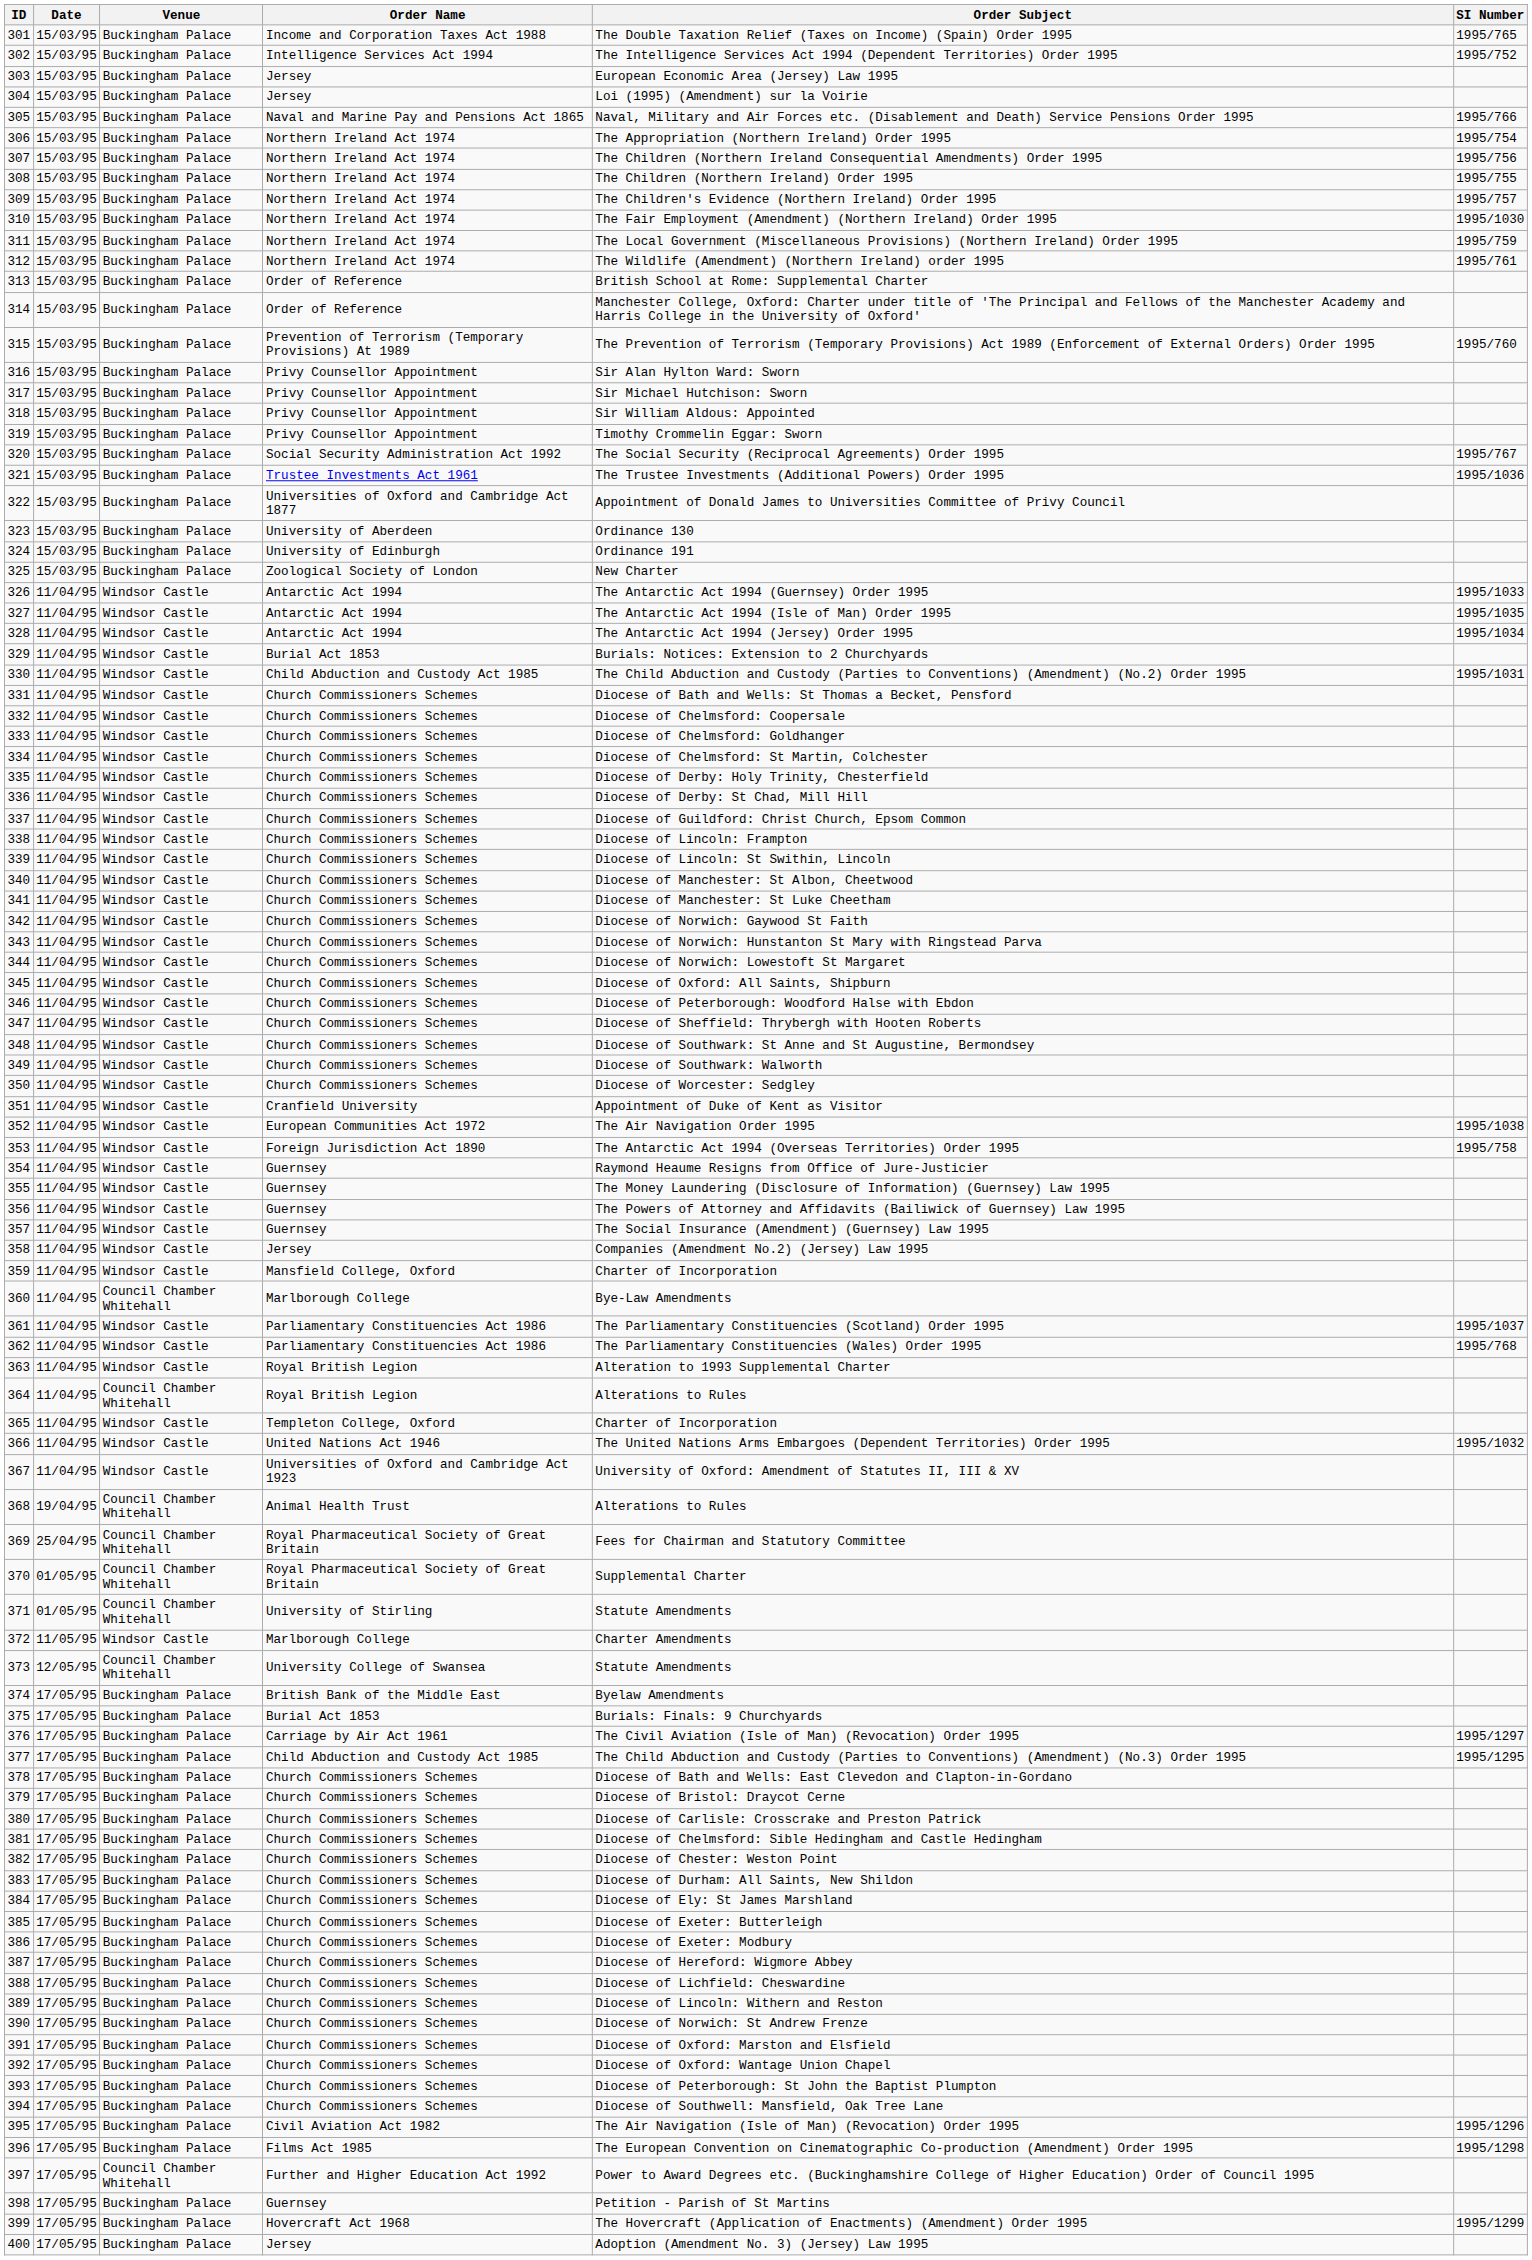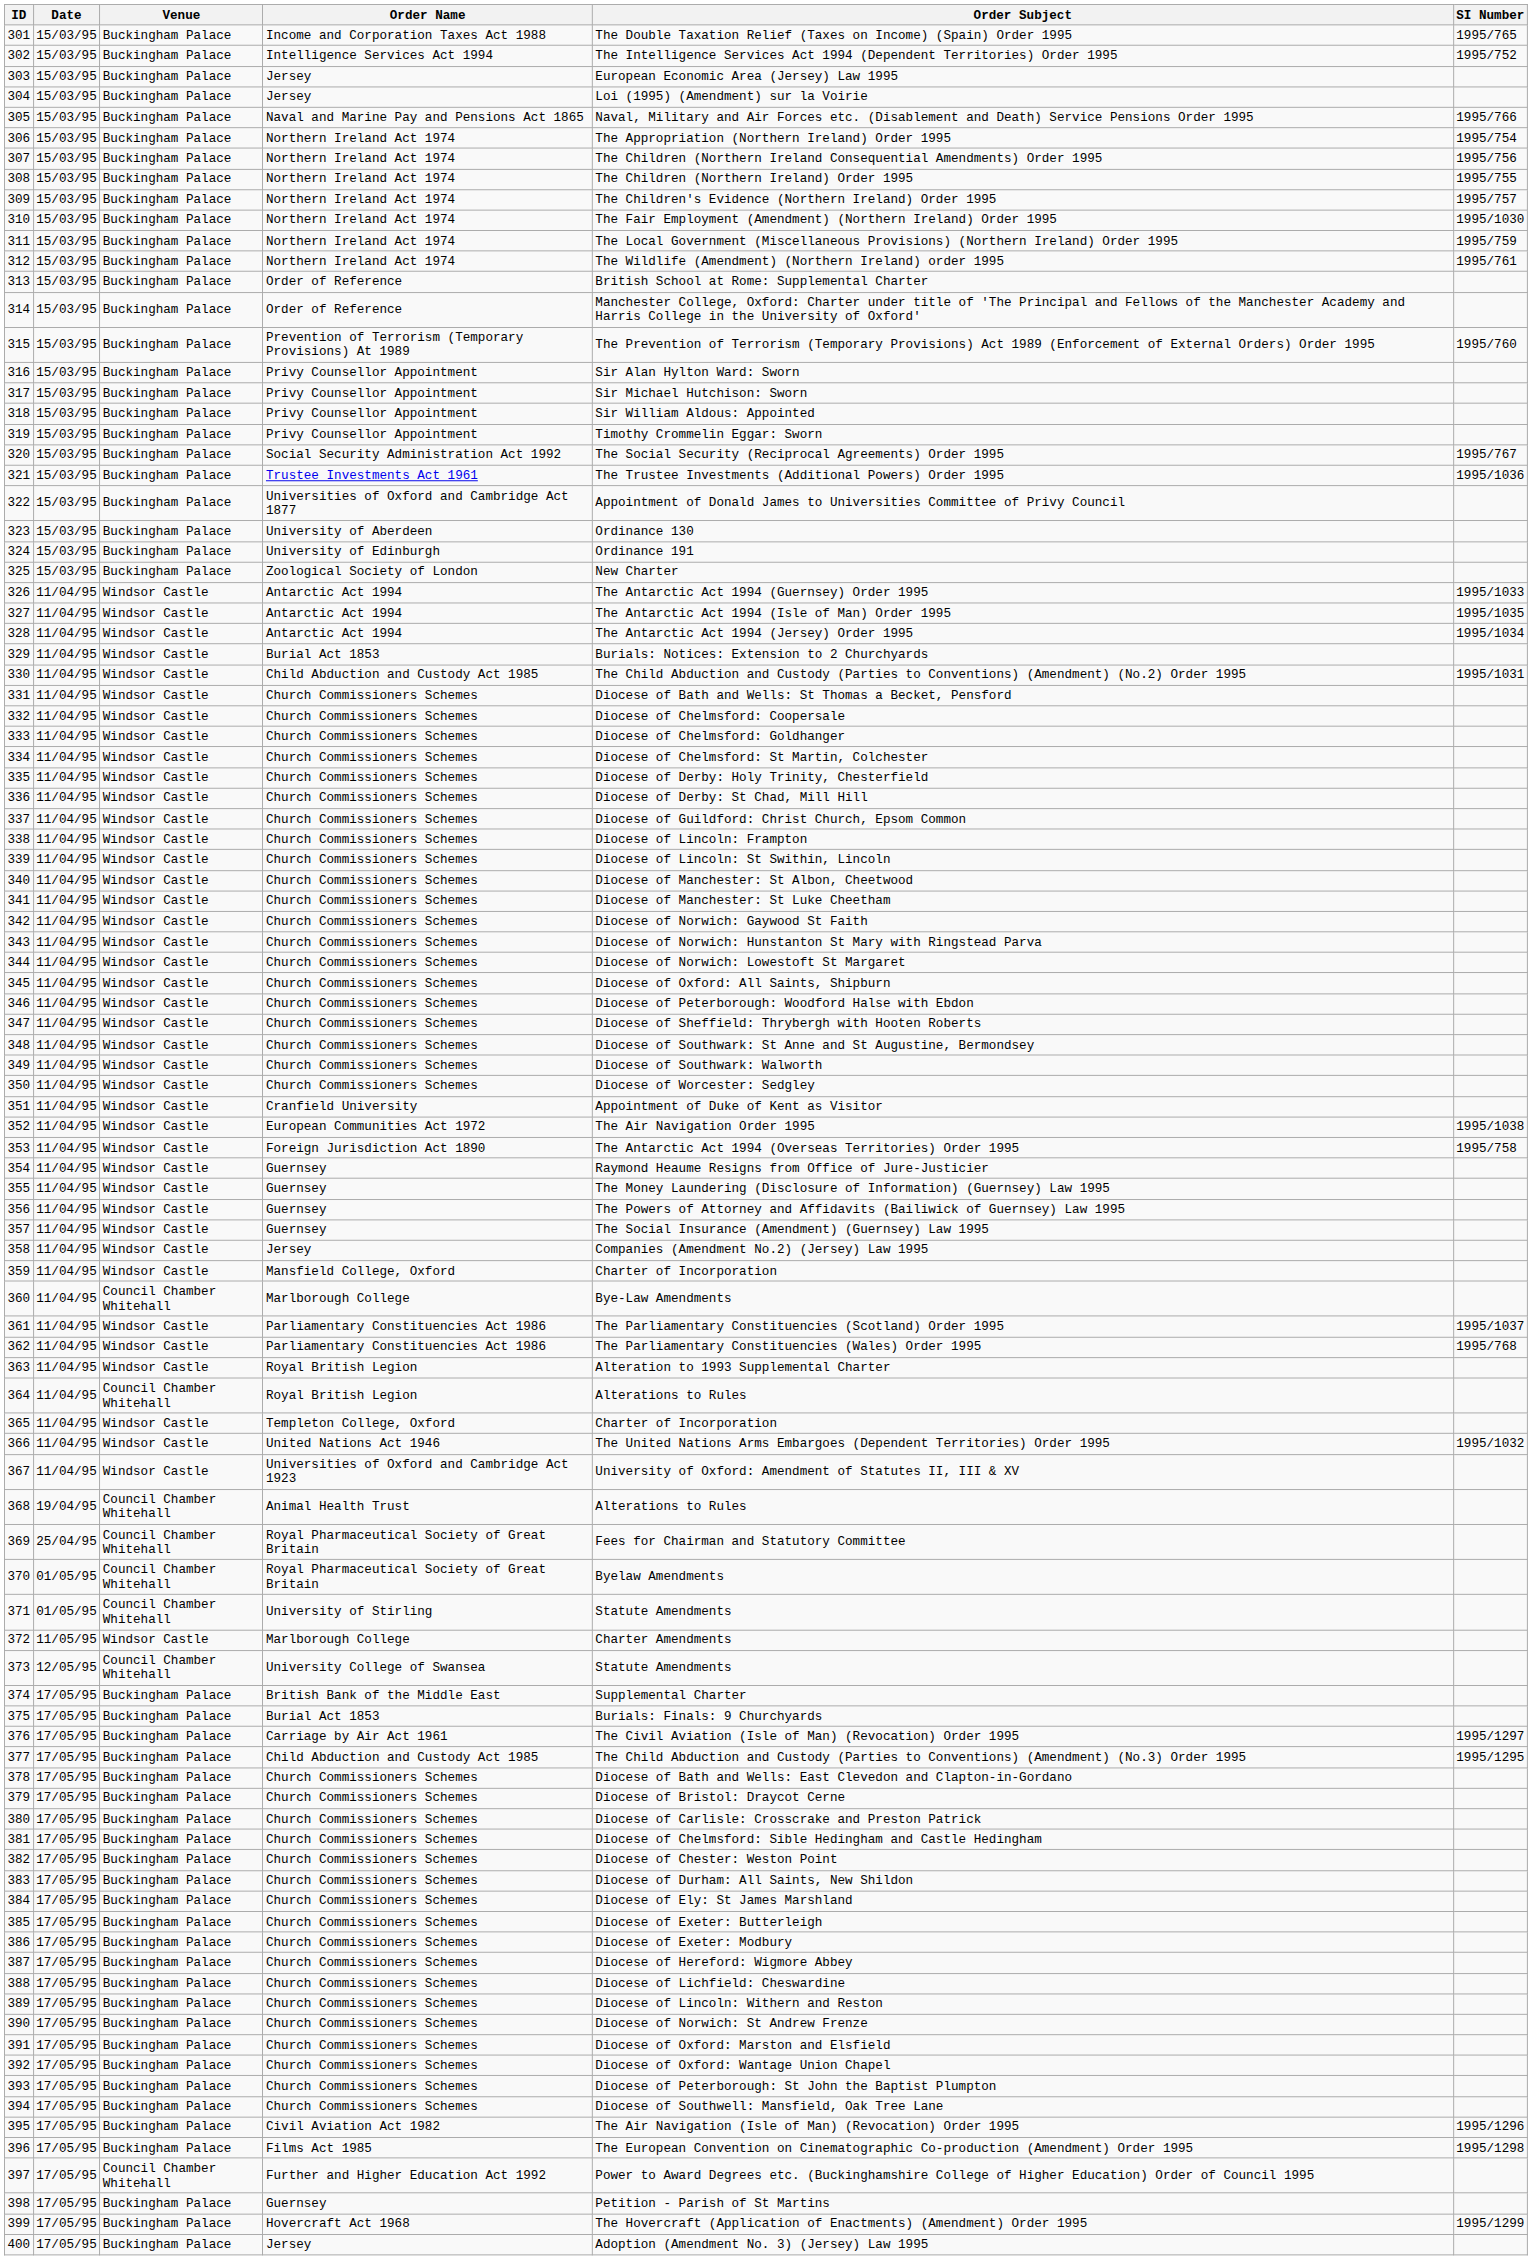370 | Order Subject: Supplemental Charter -> Byelaw Amendments
374 | Order Subject: Byelaw Amendments -> Supplemental Charter
